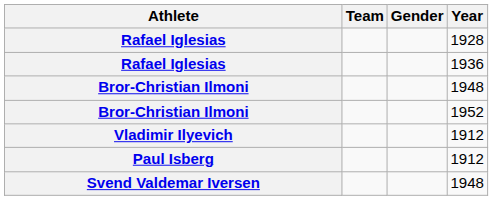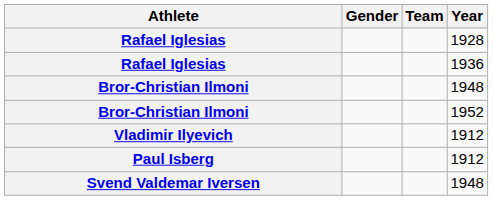columns swapped: Gender <-> Team
